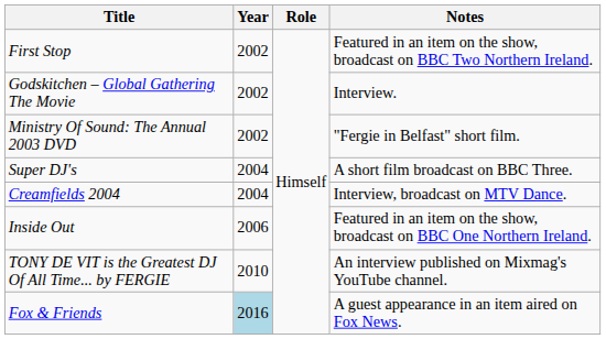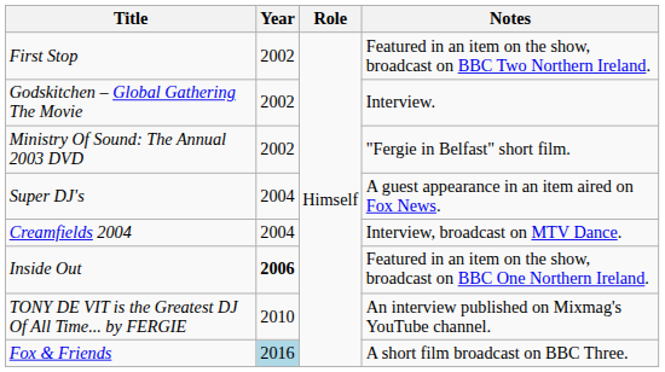Super DJ's | Notes: A short film broadcast on BBC Three. -> A guest appearance in an item aired on Fox News.
Inside Out | Year: normal -> bold
Fox & Friends | Notes: A guest appearance in an item aired on Fox News. -> A short film broadcast on BBC Three.
